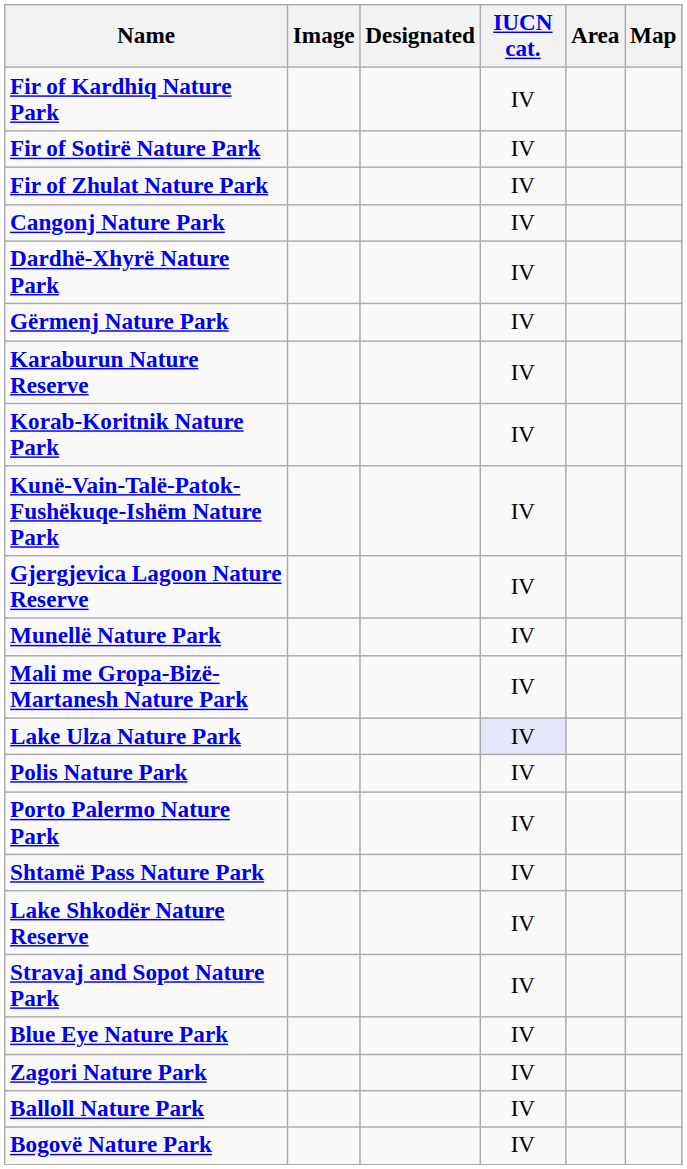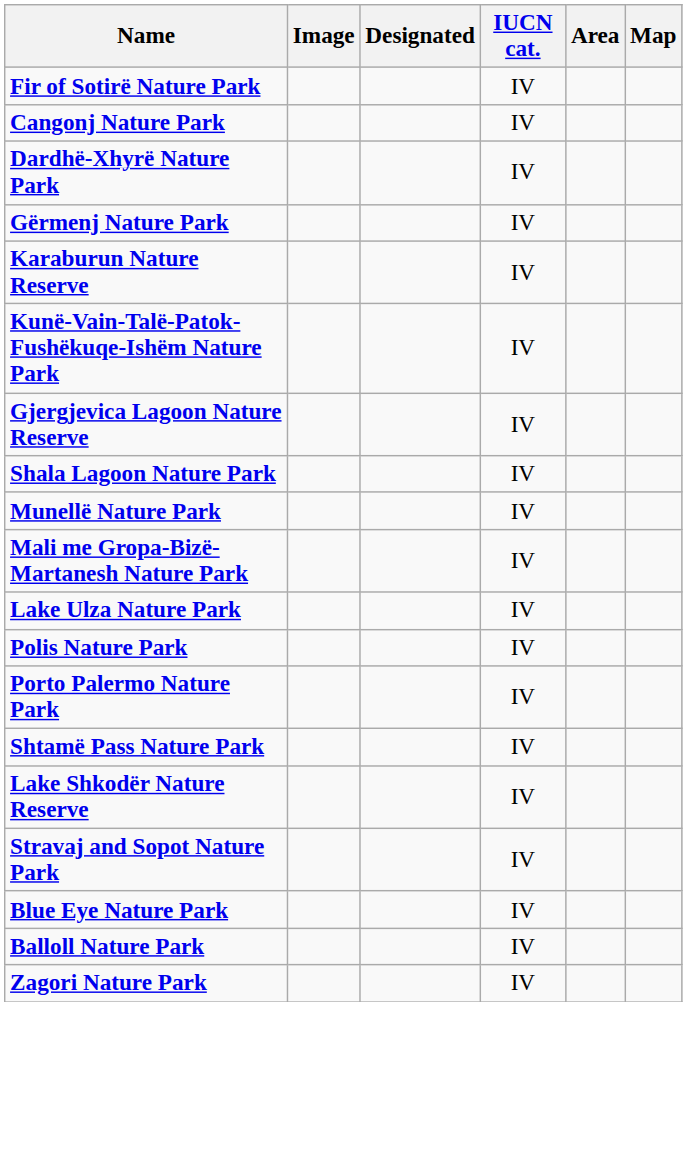- row: Fir of Kardhiq Nature Park | IV
- row: Fir of Zhulat Nature Park | IV
- row: Korab-Koritnik Nature Park | IV
+ row: Shala Lagoon Nature Park | IV
Lake Ulza Nature Park | IUCN cat.: lavender background -> no background
rows swapped: Zagori Nature Park <-> Balloll Nature Park
- row: Bogovë Nature Park | IV
